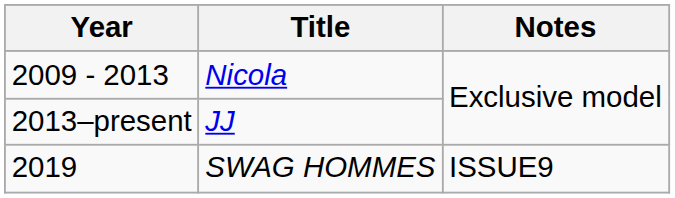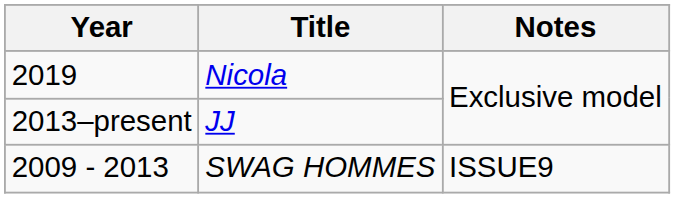Nicola | Year: 2009 - 2013 -> 2019
SWAG HOMMES | Year: 2019 -> 2009 - 2013
